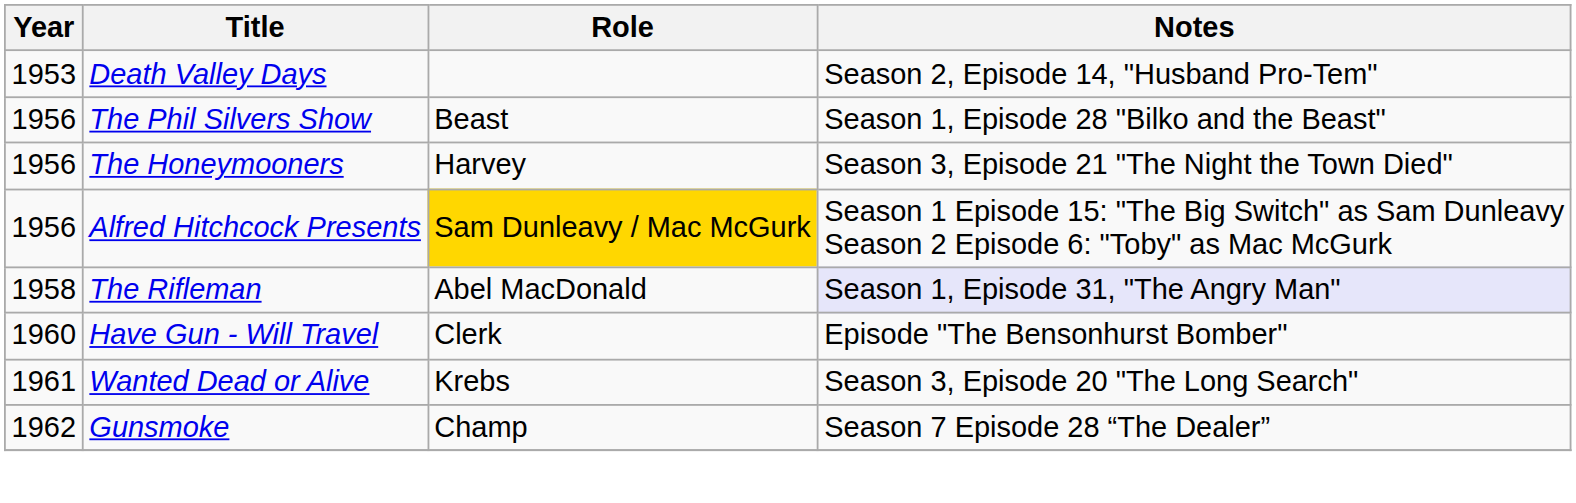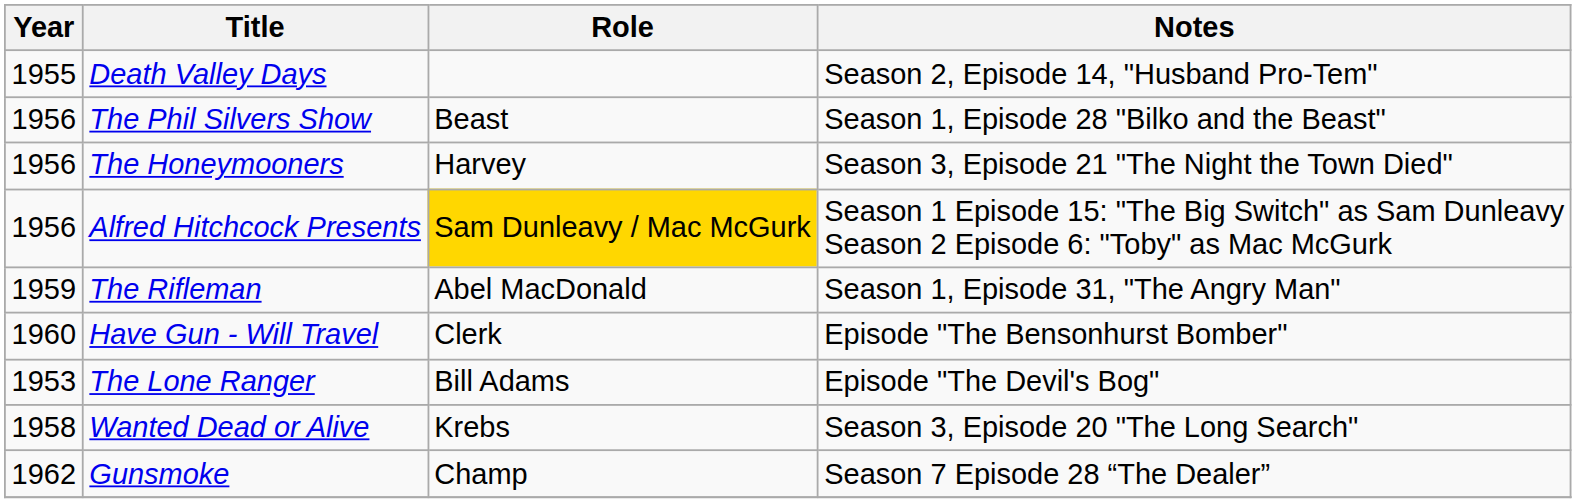Death Valley Days | Year: 1953 -> 1955
The Rifleman | Year: 1958 -> 1959
The Rifleman | Notes: lavender background -> no background
+ row: 1953 | The Lone Ranger | Bill Adams | Episode "The Devil's Bog"
Wanted Dead or Alive | Year: 1961 -> 1958
